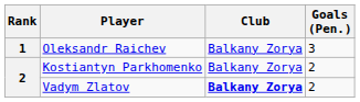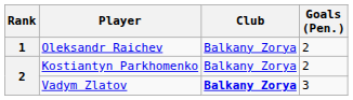Oleksandr Raichev | Goals (Pen.): 3 -> 2
Vadym Zlatov | Goals (Pen.): 2 -> 3
